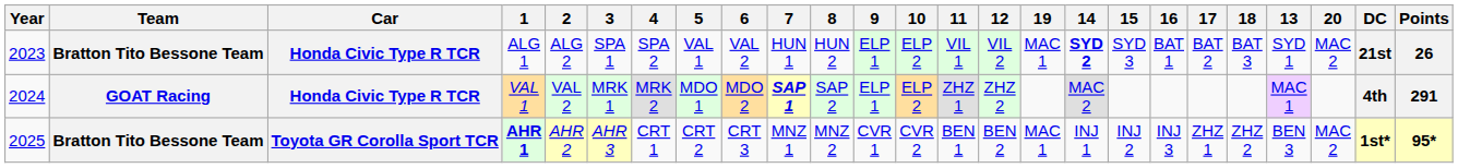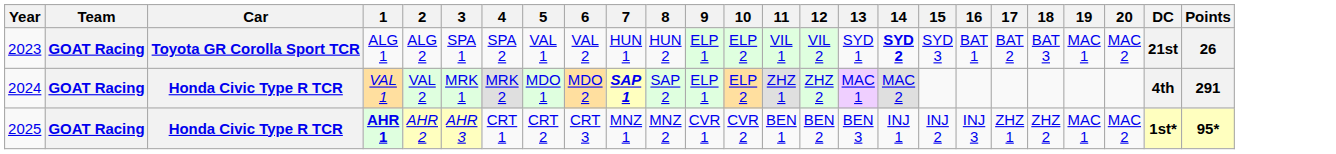columns swapped: 13 <-> 19
ALG 1 | Team: Bratton Tito Bessone Team -> GOAT Racing
ALG 1 | Car: Honda Civic Type R TCR -> Toyota GR Corolla Sport TCR
AHR 1 | Team: Bratton Tito Bessone Team -> GOAT Racing
AHR 1 | Car: Toyota GR Corolla Sport TCR -> Honda Civic Type R TCR
